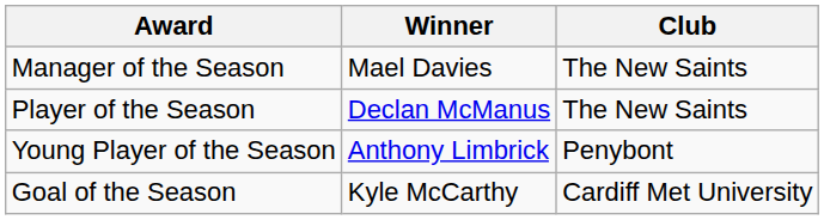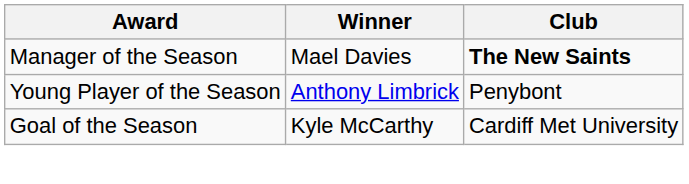Manager of the Season | Club: normal -> bold
- row: Player of the Season | Declan McManus | The New Saints
